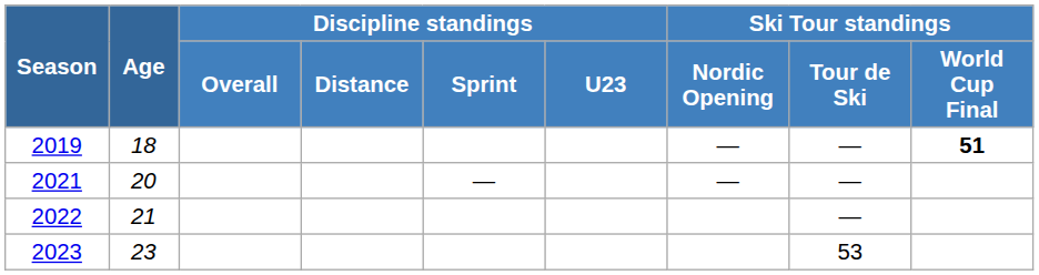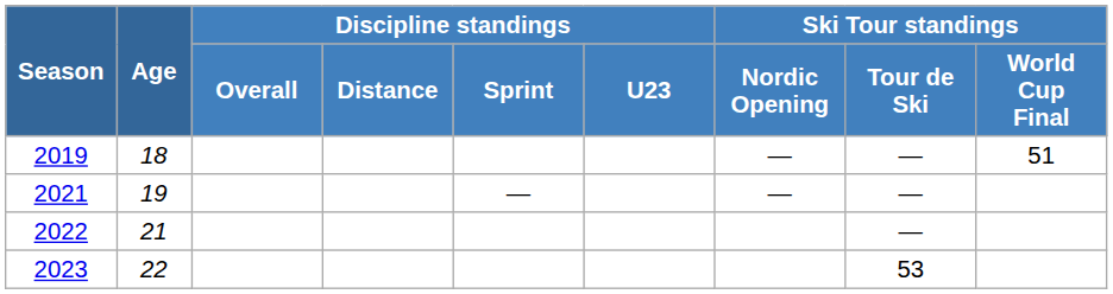2019 | Ski Tour standings / World Cup Final: bold -> normal
2021 | Age: 20 -> 19
2023 | Age: 23 -> 22
